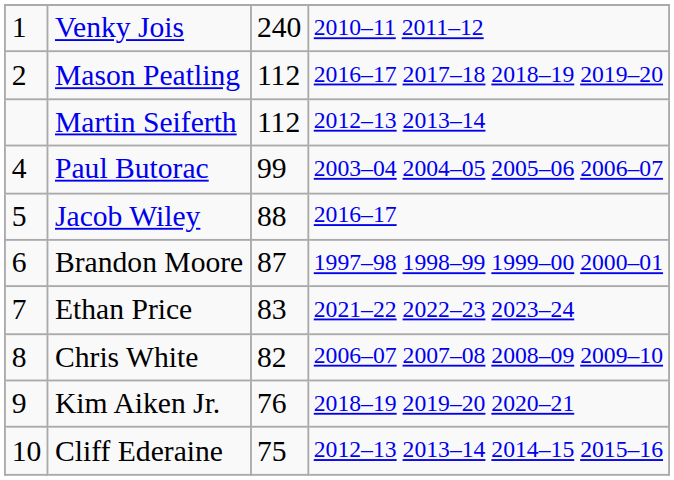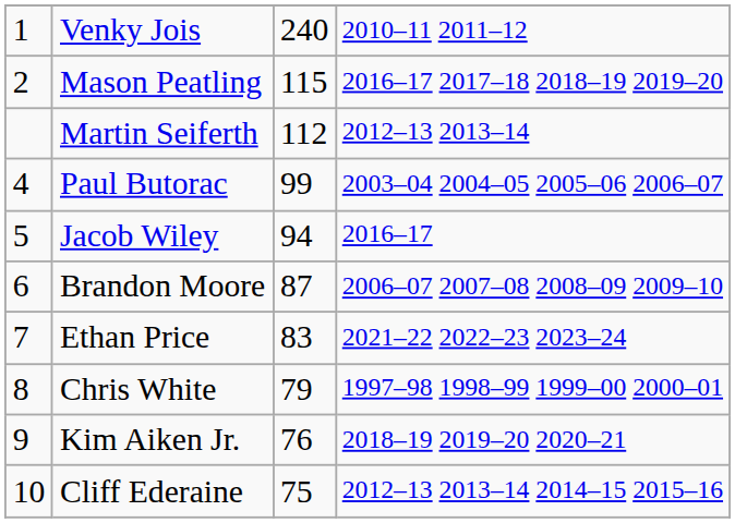Mason Peatling | column 3: 112 -> 115
Jacob Wiley | column 3: 88 -> 94
Brandon Moore | column 4: 1997–98 1998–99 1999–00 2000–01 -> 2006–07 2007–08 2008–09 2009–10
Chris White | column 3: 82 -> 79
Chris White | column 4: 2006–07 2007–08 2008–09 2009–10 -> 1997–98 1998–99 1999–00 2000–01
